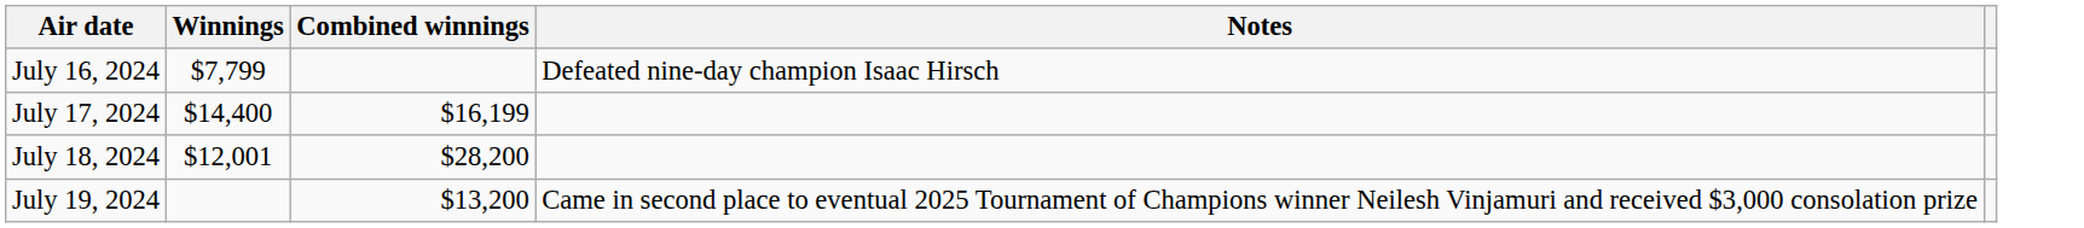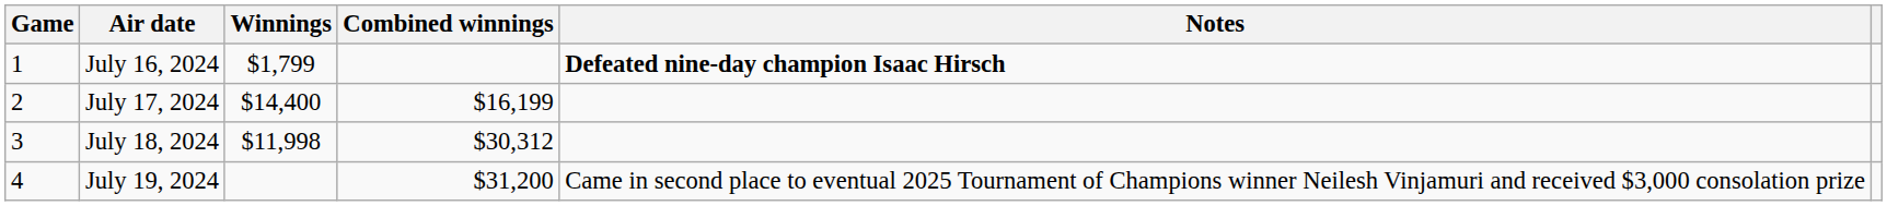+ column: Game | 1 | 2 | 3 | 4
July 16, 2024 | Winnings: $7,799 -> $1,799
July 16, 2024 | Notes: normal -> bold
July 18, 2024 | Winnings: $12,001 -> $11,998
July 18, 2024 | Combined winnings: $28,200 -> $30,312
July 19, 2024 | Combined winnings: $13,200 -> $31,200
